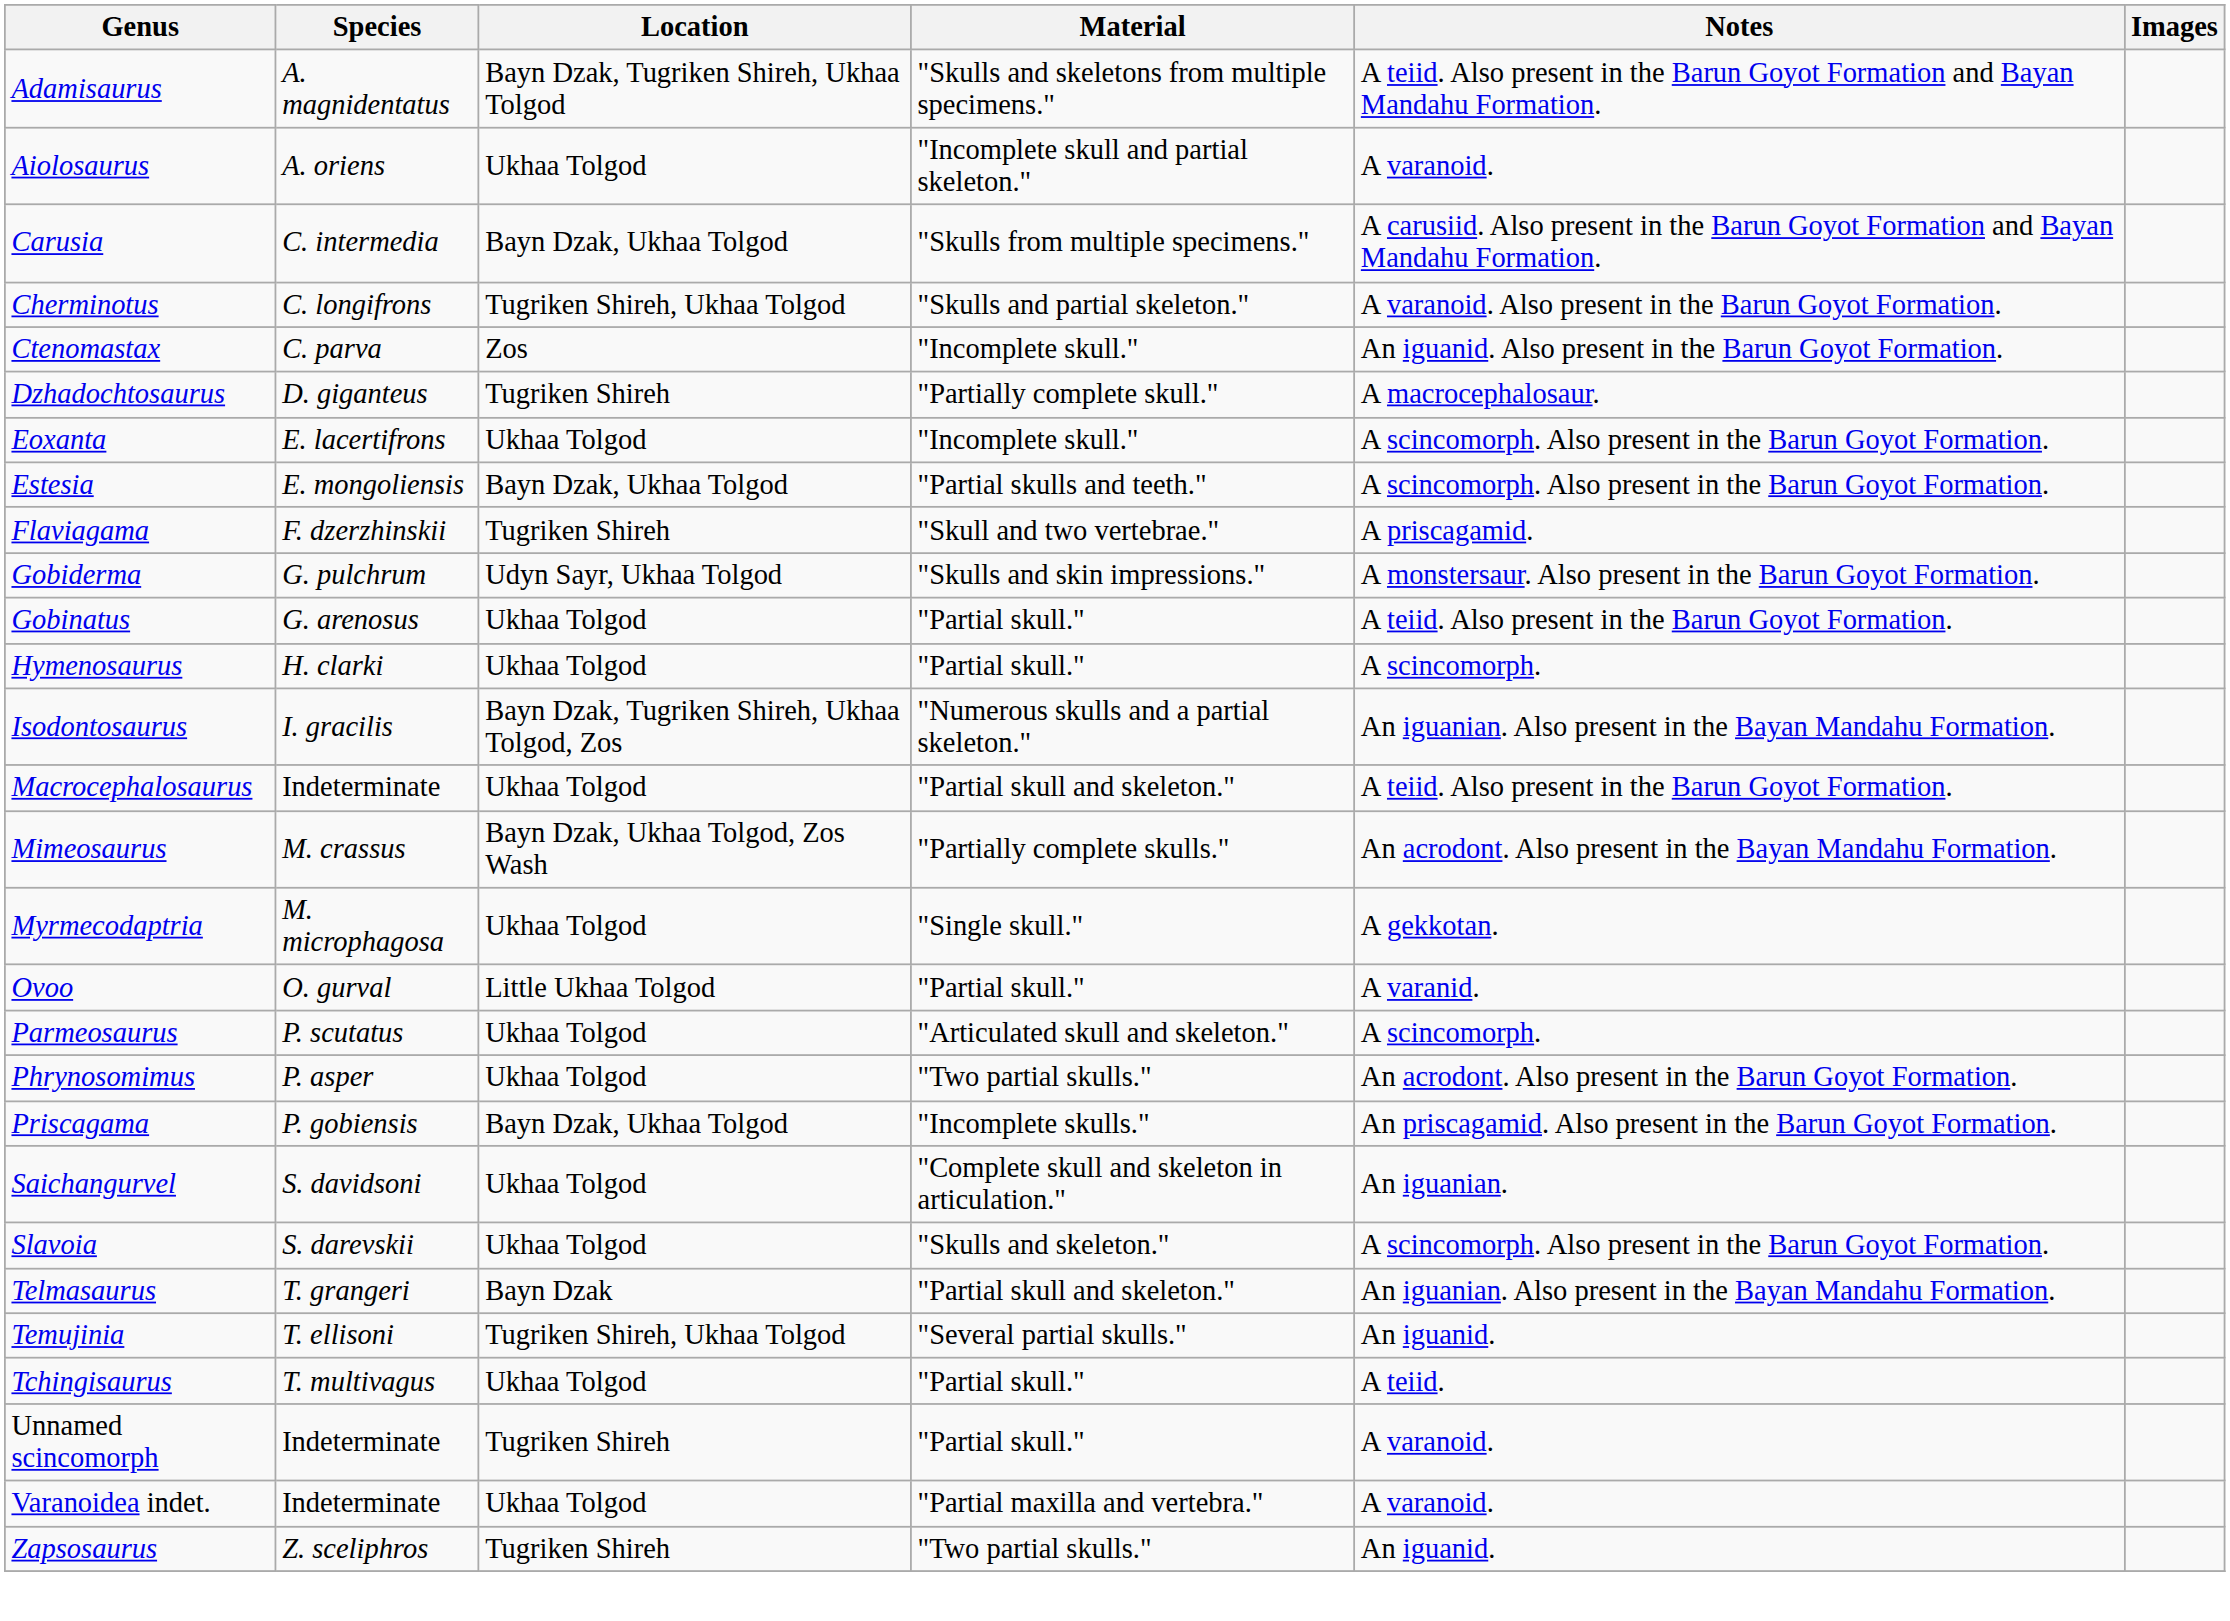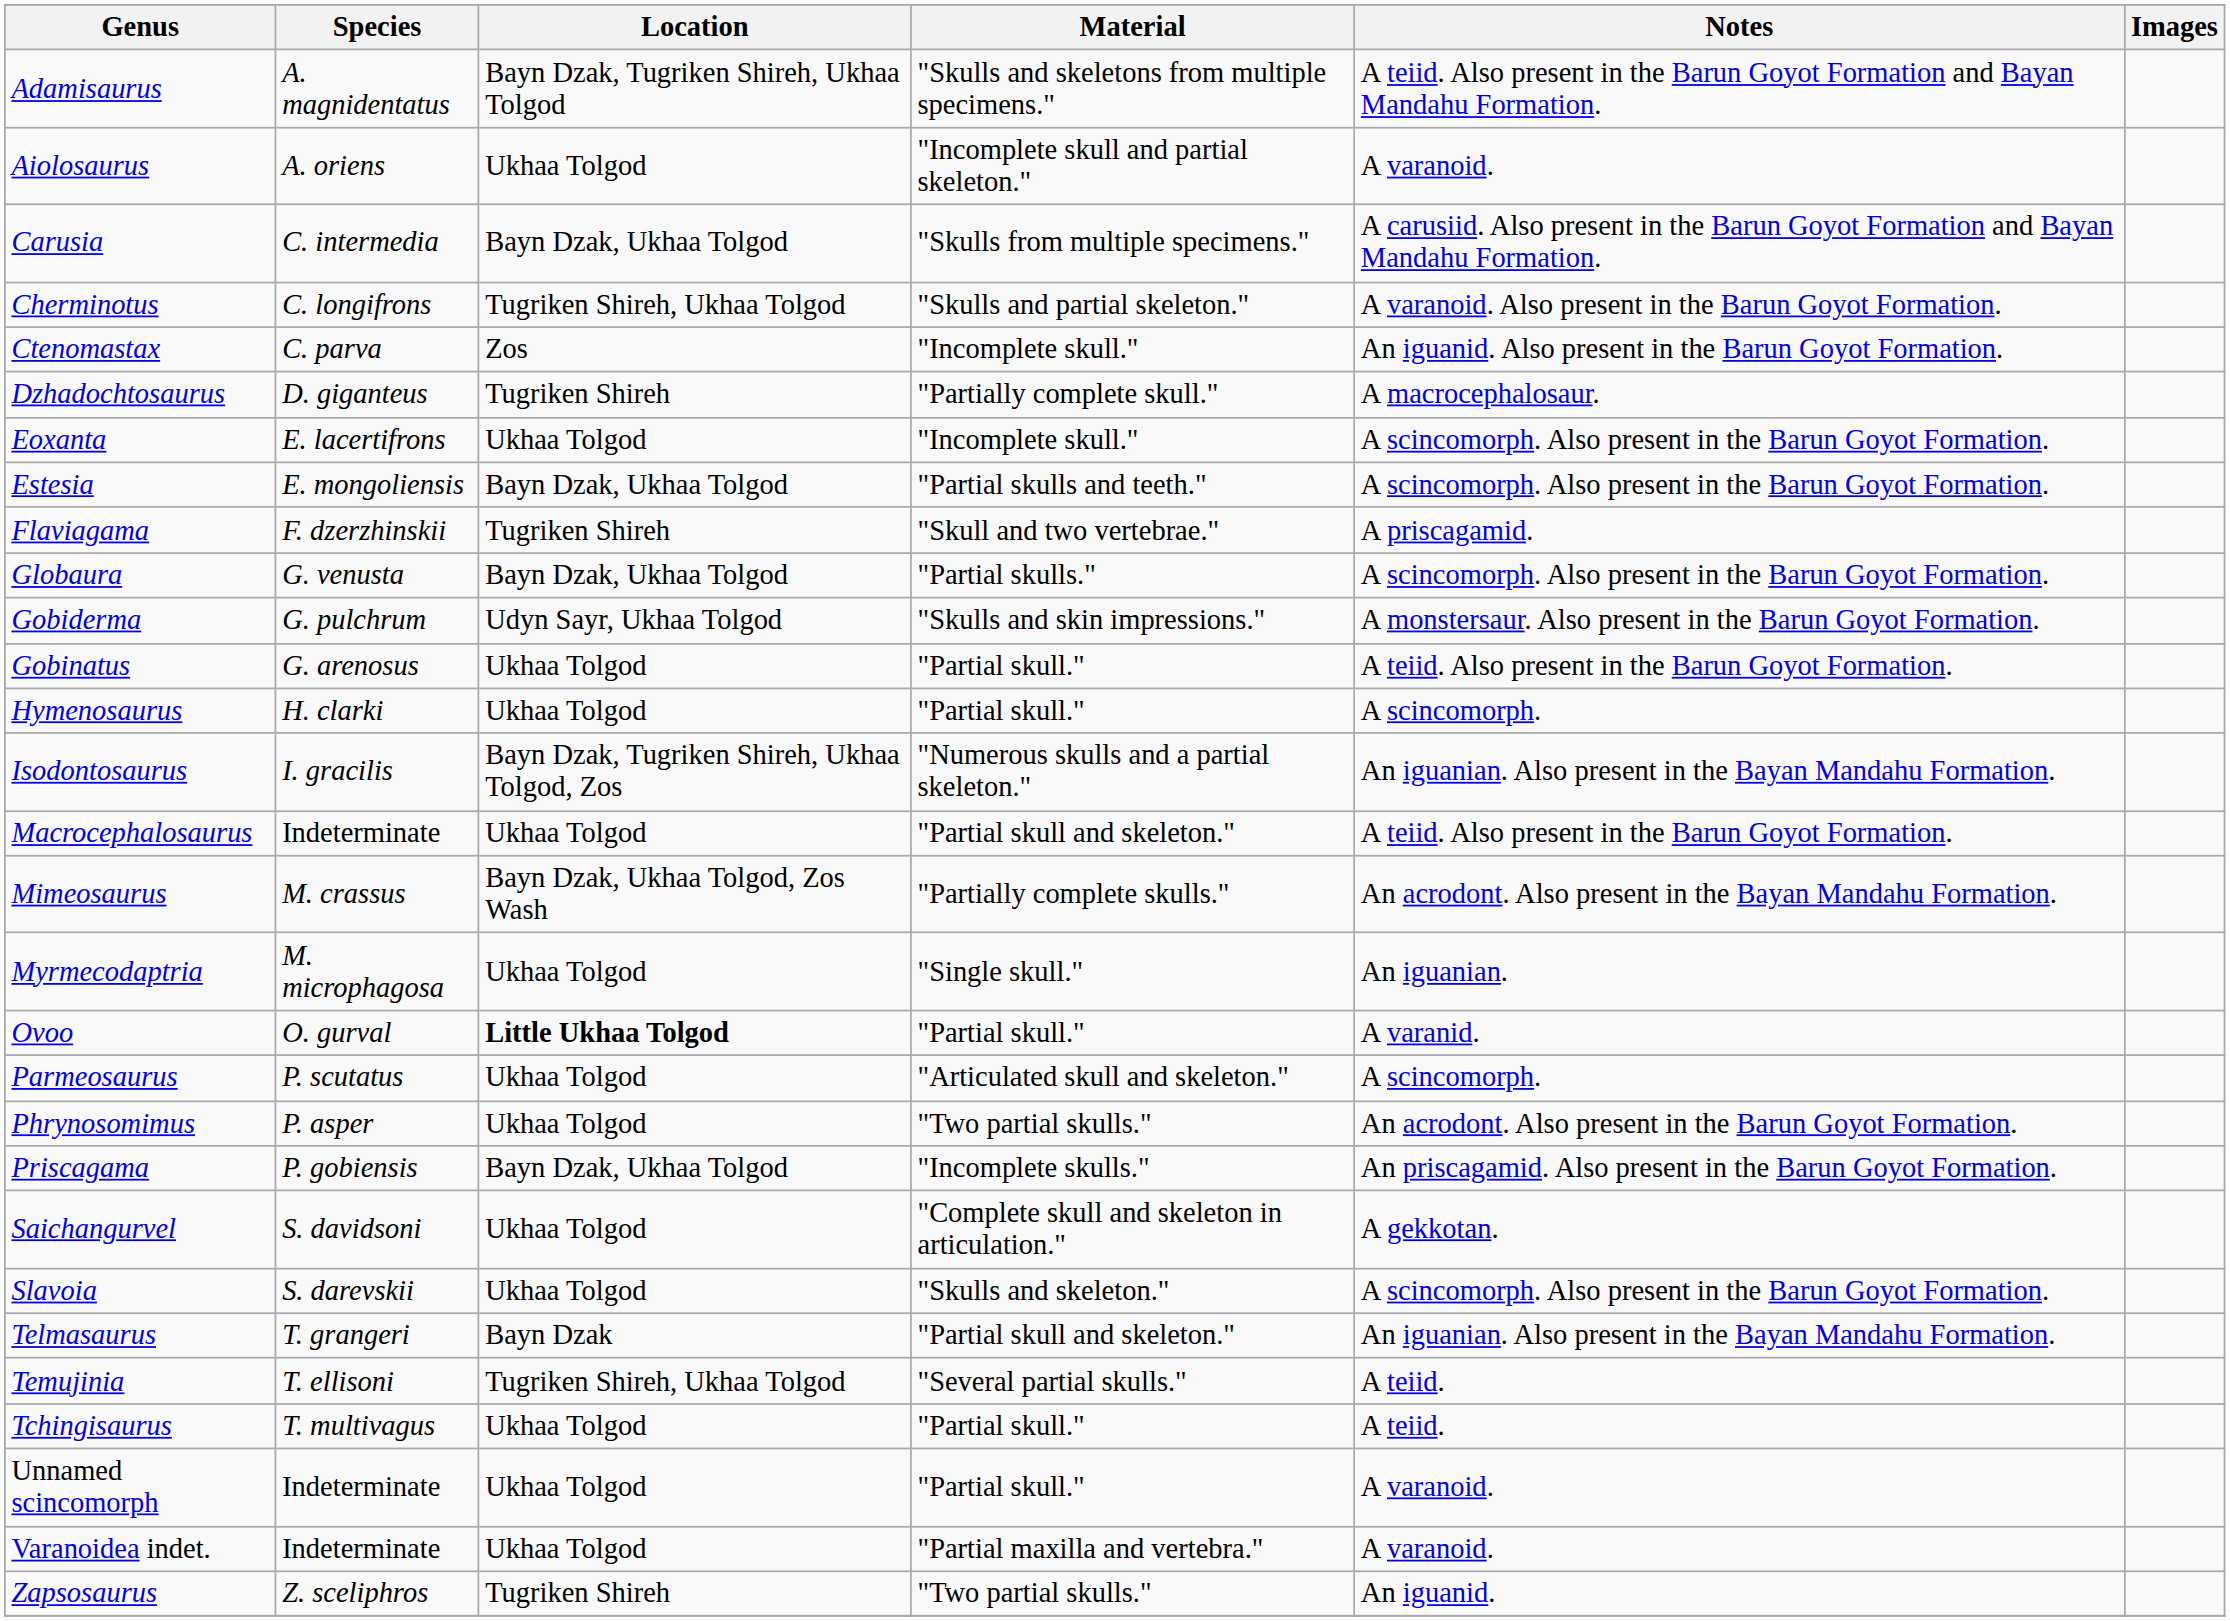+ row: Globaura | G. venusta | Bayn Dzak, Ukhaa Tolgod | "Partial skulls." | A scincomorph. Also present in the Barun Goyot Formation.
Myrmecodaptria | Notes: A gekkotan. -> An iguanian.
Ovoo | Location: normal -> bold
Saichangurvel | Notes: An iguanian. -> A gekkotan.
Temujinia | Notes: An iguanid. -> A teiid.
Unnamed scincomorph | Location: Tugriken Shireh -> Ukhaa Tolgod
